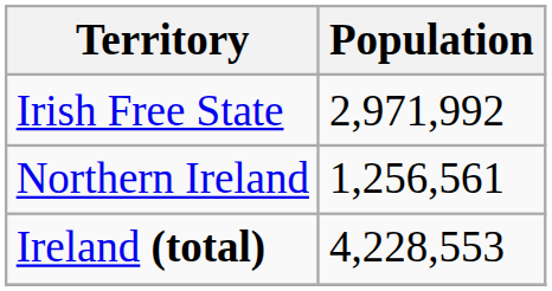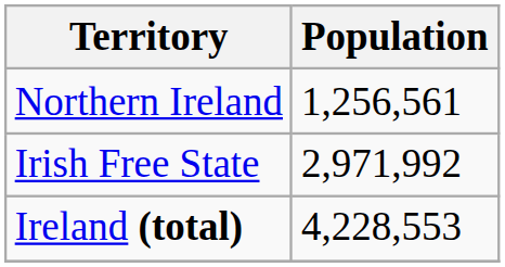rows swapped: Northern Ireland <-> Irish Free State
